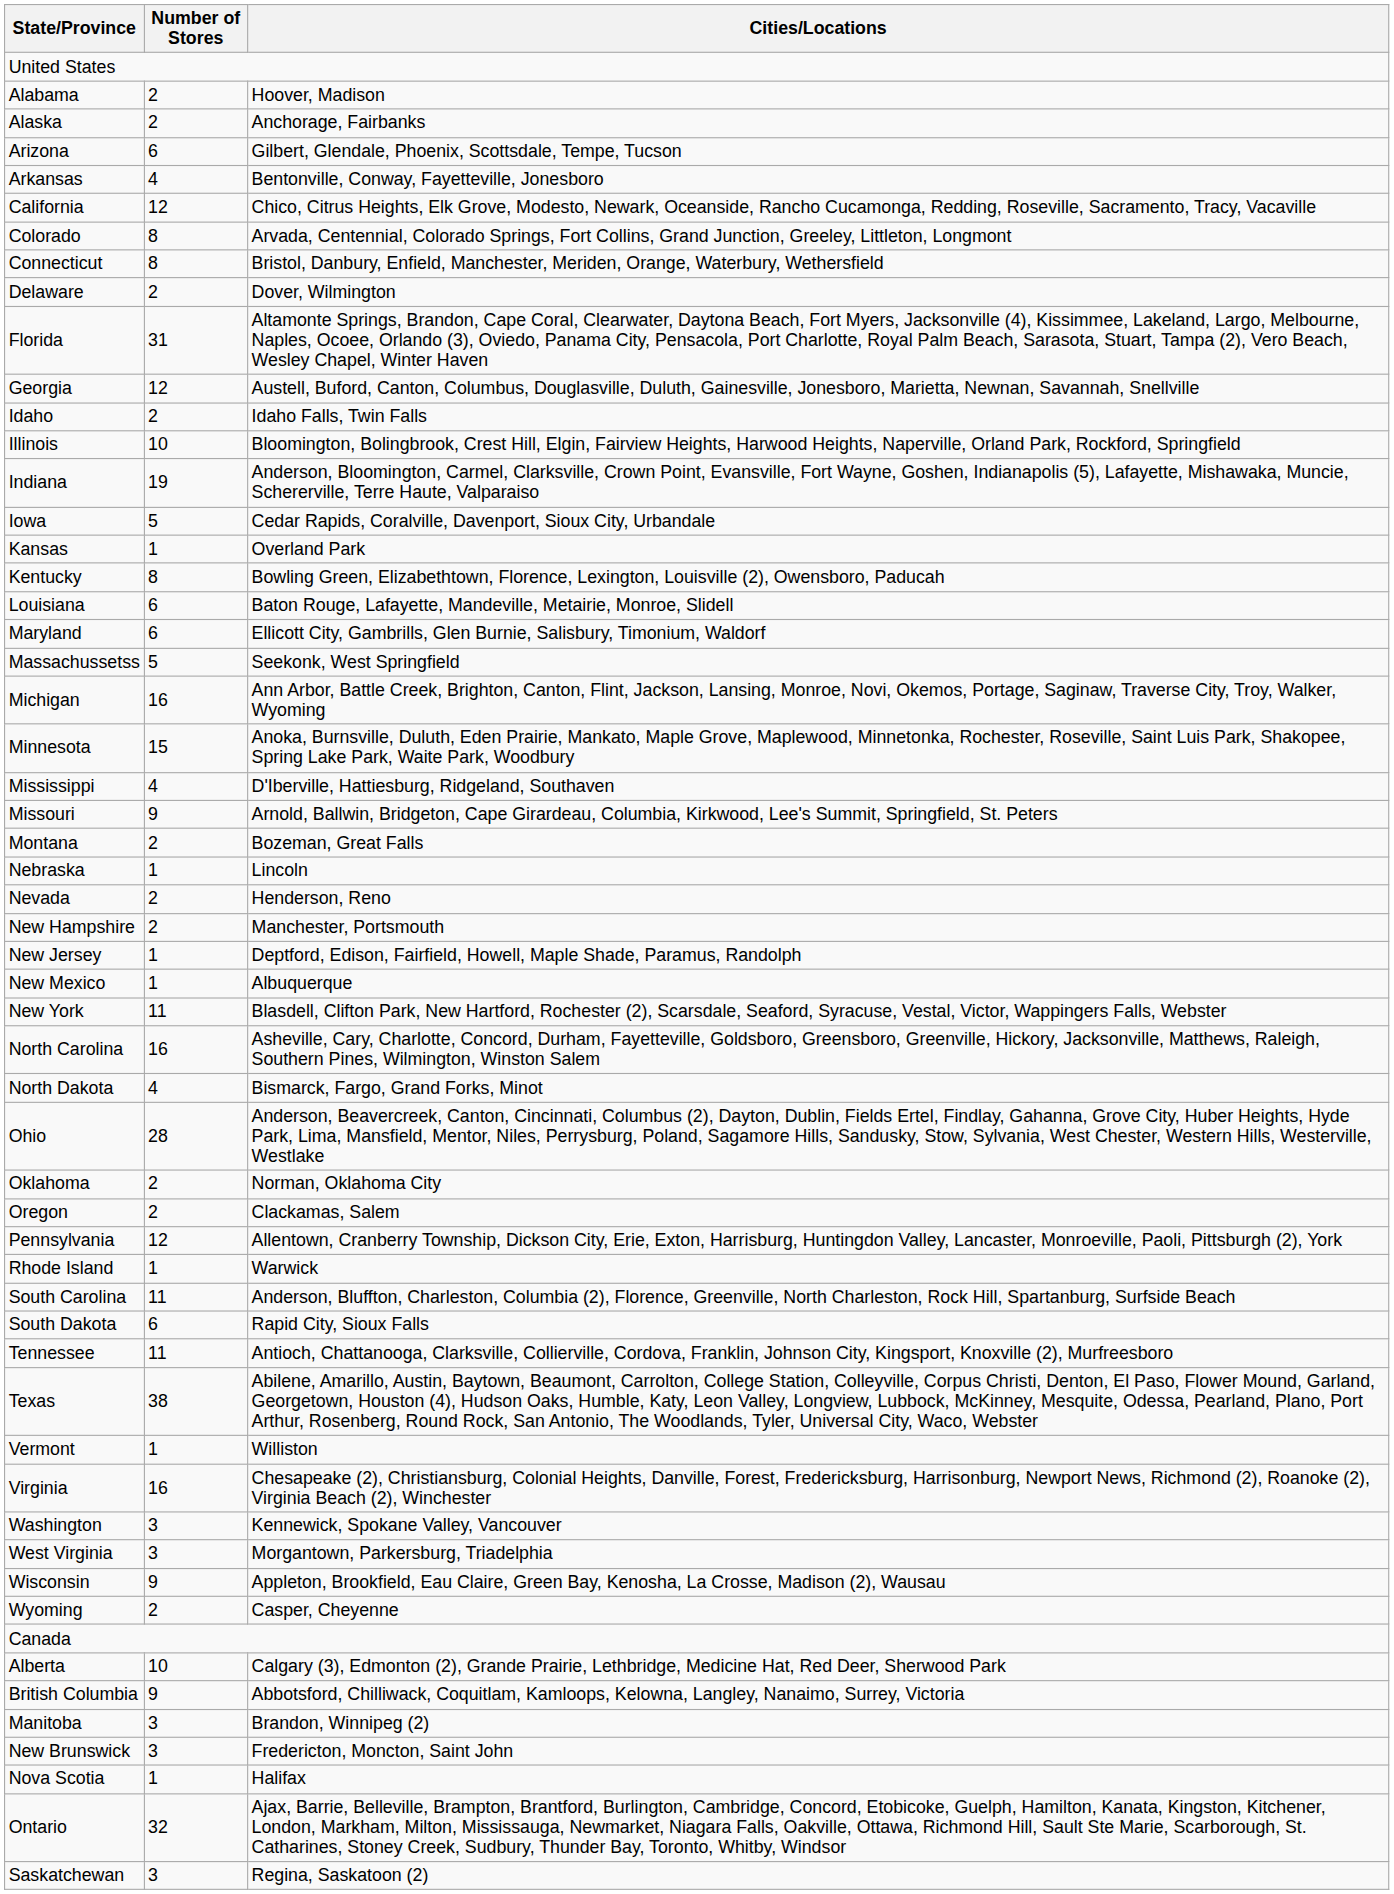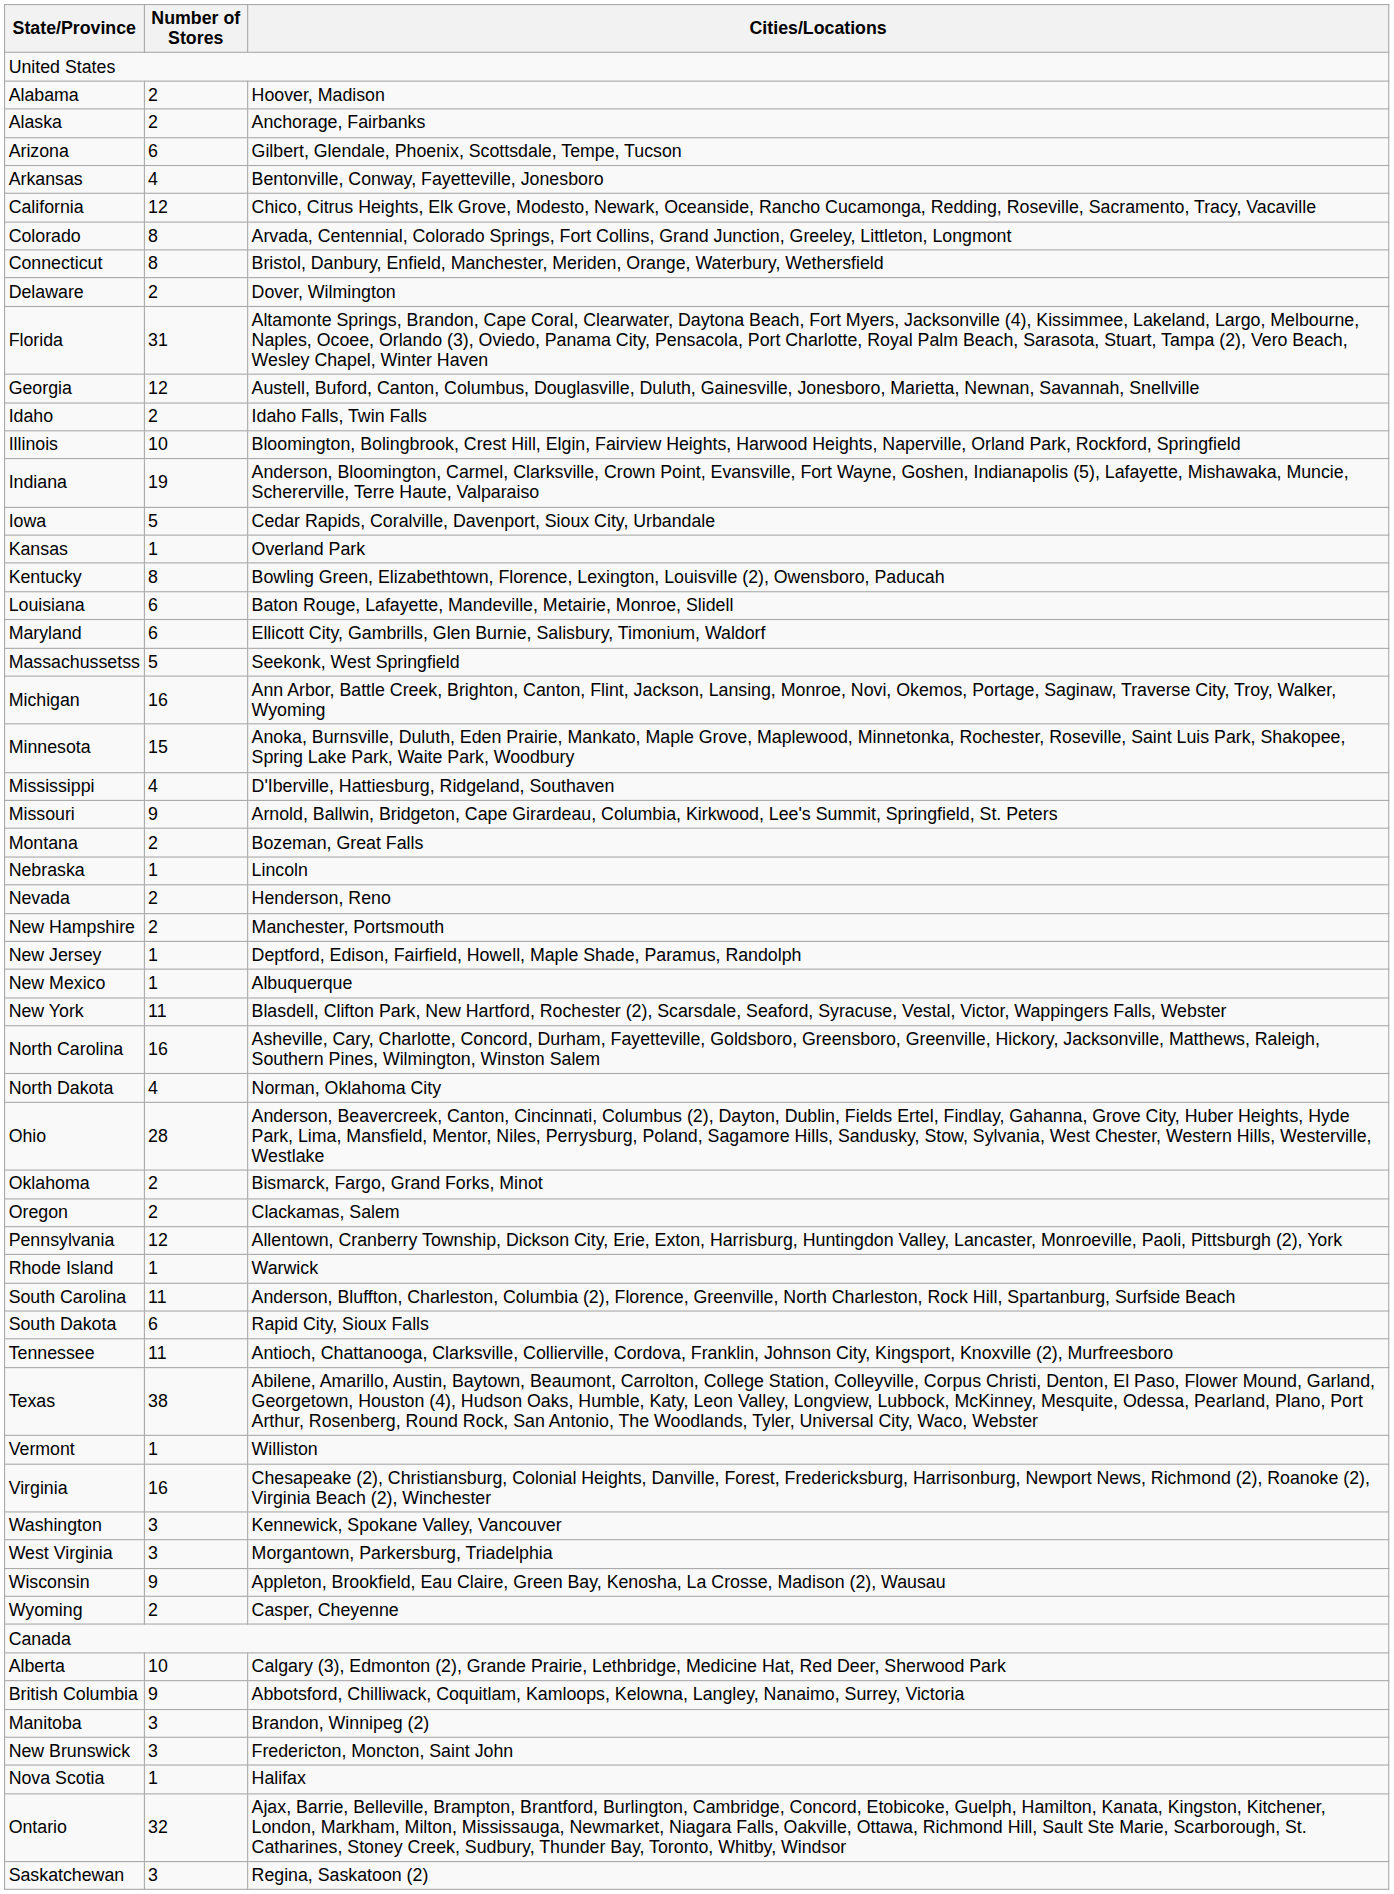North Dakota | Cities/Locations: Bismarck, Fargo, Grand Forks, Minot -> Norman, Oklahoma City
Oklahoma | Cities/Locations: Norman, Oklahoma City -> Bismarck, Fargo, Grand Forks, Minot
